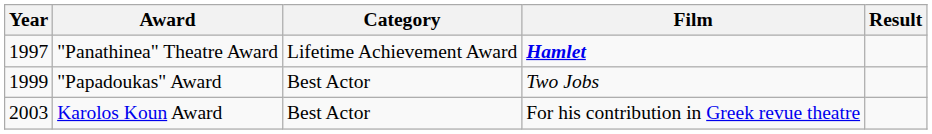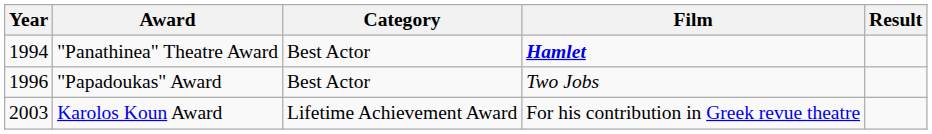"Panathinea" Theatre Award | Year: 1997 -> 1994
"Panathinea" Theatre Award | Category: Lifetime Achievement Award -> Best Actor
"Papadoukas" Award | Year: 1999 -> 1996
Karolos Koun Award | Category: Best Actor -> Lifetime Achievement Award
